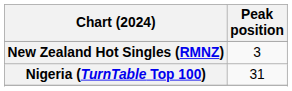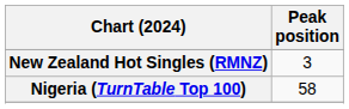Nigeria (TurnTable Top 100) | Peak position: 31 -> 58
